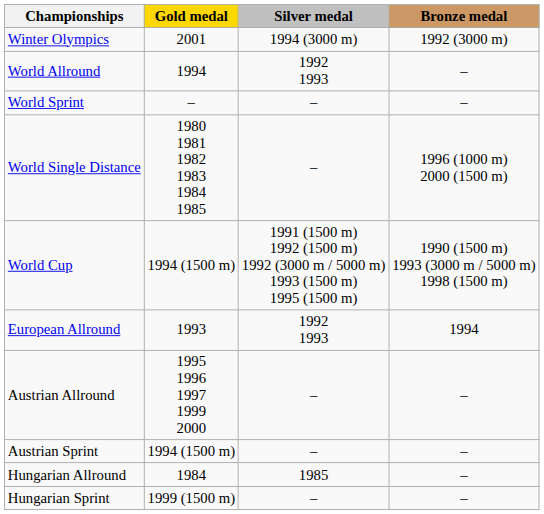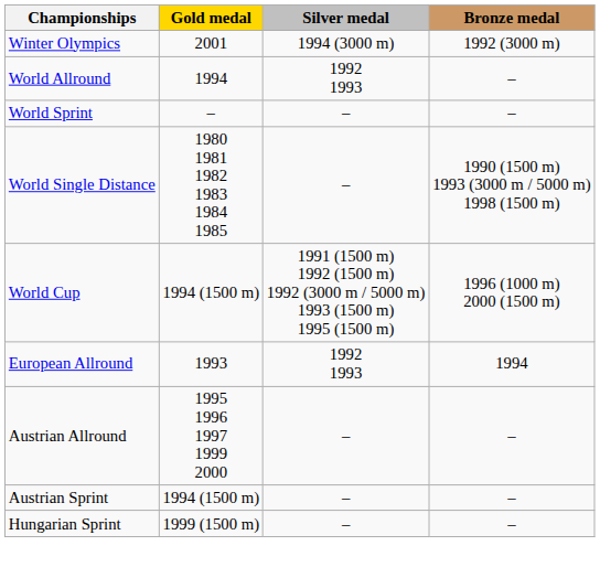World Single Distance | Bronze medal: 1996 (1000 m) 2000 (1500 m) -> 1990 (1500 m) 1993 (3000 m / 5000 m) 1998 (1500 m)
World Cup | Bronze medal: 1990 (1500 m) 1993 (3000 m / 5000 m) 1998 (1500 m) -> 1996 (1000 m) 2000 (1500 m)
- row: Hungarian Allround | 1984 | 1985 | –
